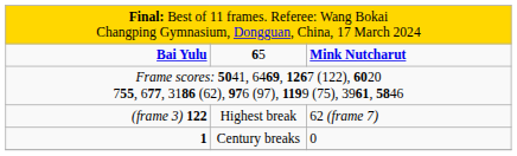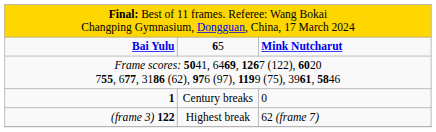rows swapped: (frame 3) 122 <-> 1
